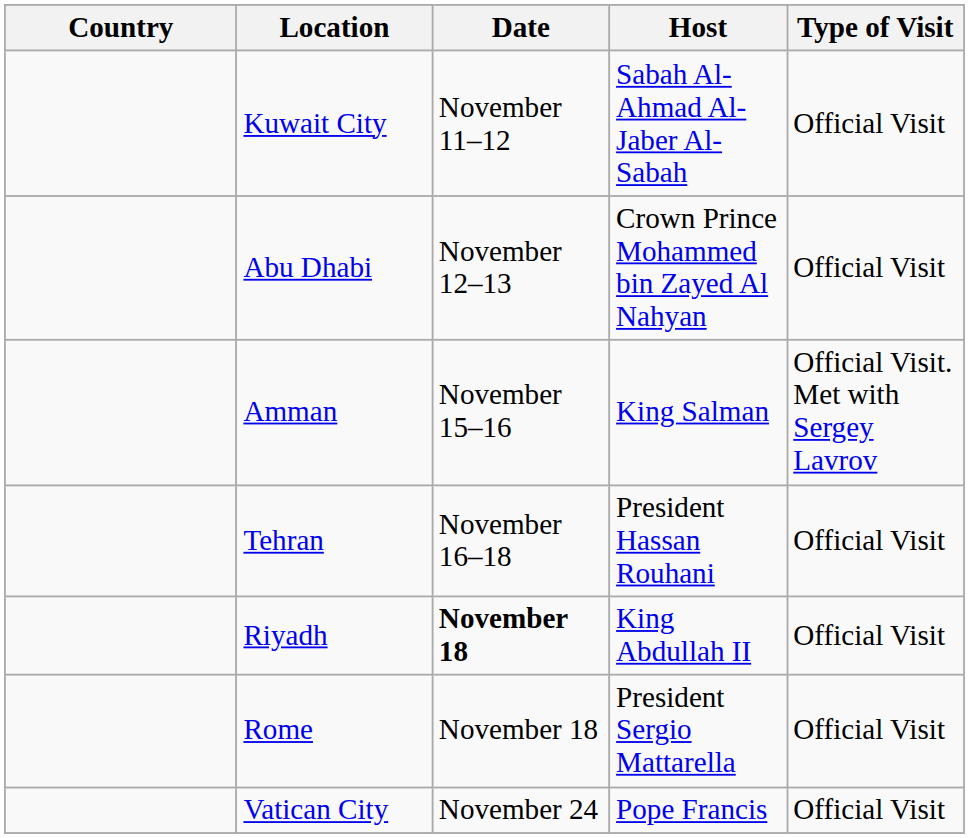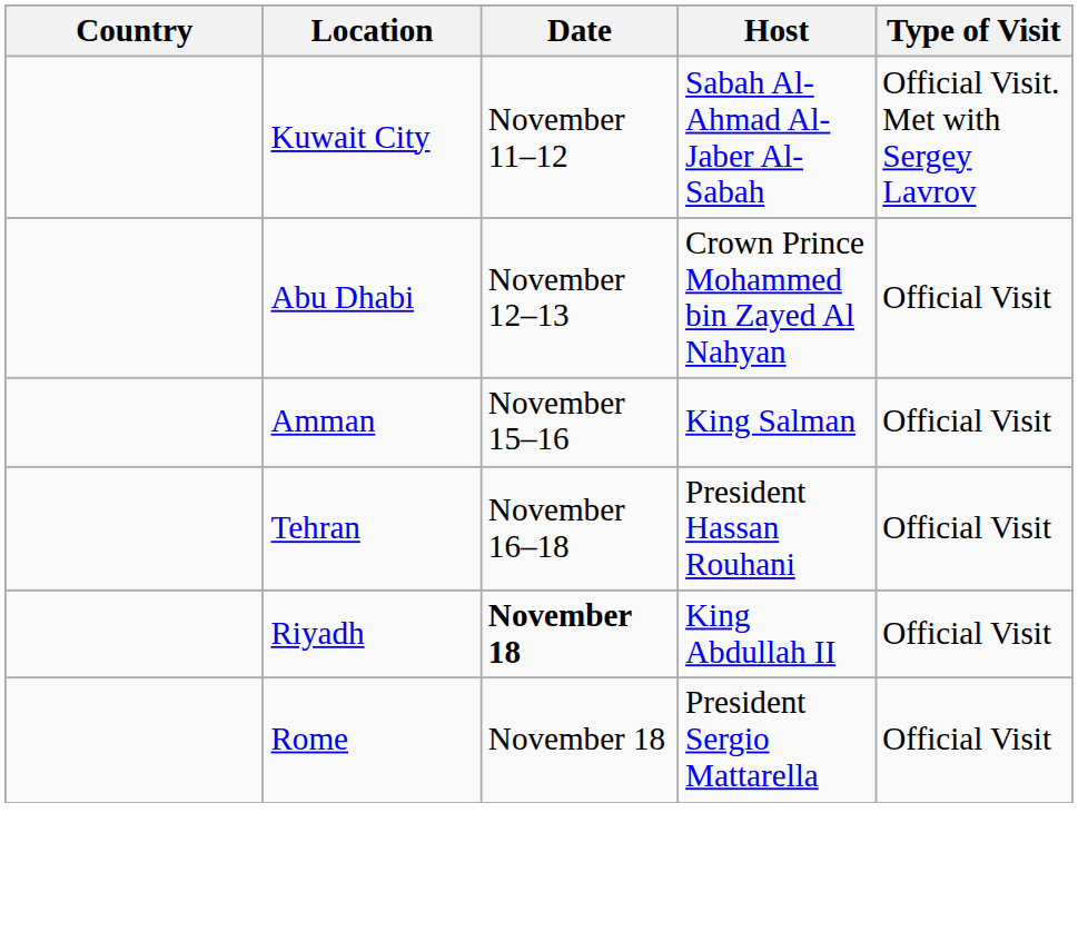Kuwait City | Type of Visit: Official Visit -> Official Visit. Met with Sergey Lavrov
Amman | Type of Visit: Official Visit. Met with Sergey Lavrov -> Official Visit
- row: Vatican City | November 24 | Pope Francis | Official Visit
